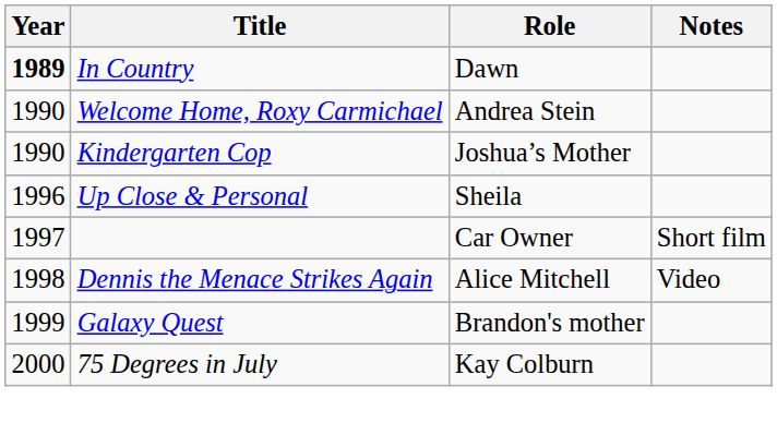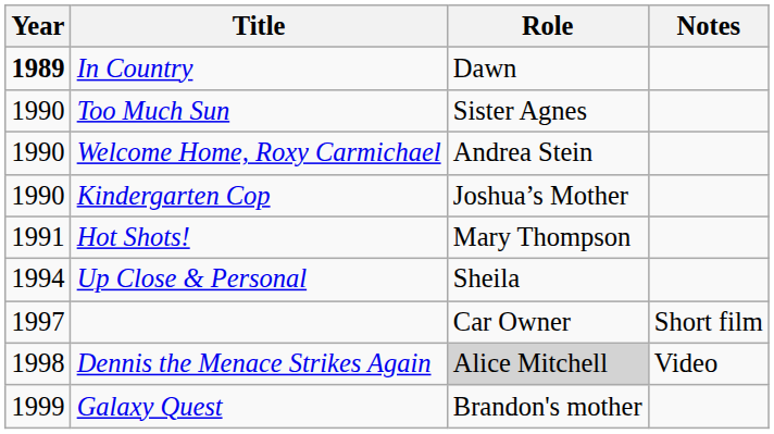+ row: 1990 | Too Much Sun | Sister Agnes
+ row: 1991 | Hot Shots! | Mary Thompson
Up Close & Personal | Year: 1996 -> 1994
Dennis the Menace Strikes Again | Role: no background -> lightgrey background
- row: 2000 | 75 Degrees in July | Kay Colburn
